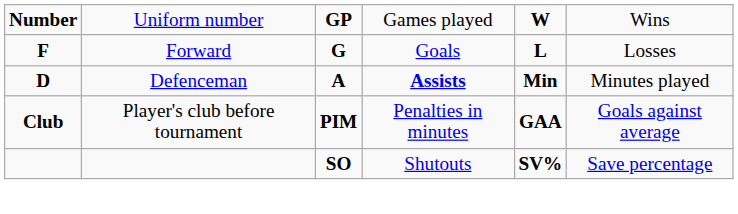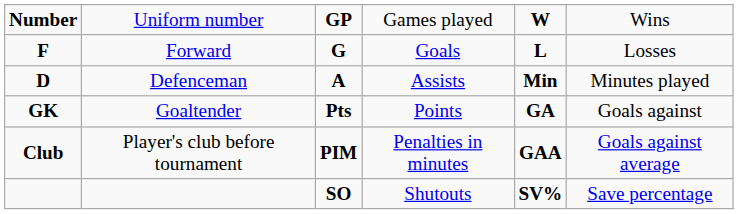Defenceman | column 4: bold -> normal
+ row: GK | Goaltender | Pts | Points | GA | Goals against
